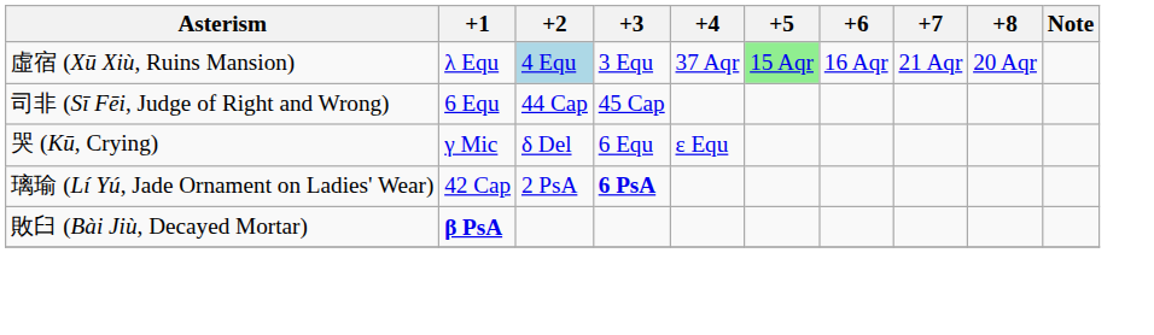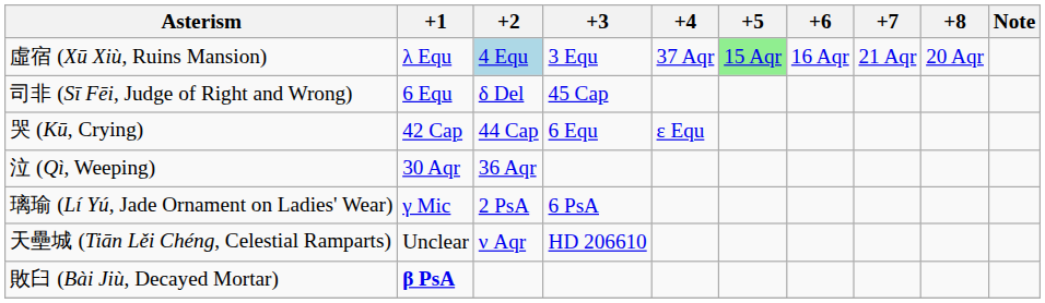司非 (Sī Fēi, Judge of Right and Wrong) | +2: 44 Cap -> δ Del
哭 (Kū, Crying) | +1: γ Mic -> 42 Cap
哭 (Kū, Crying) | +2: δ Del -> 44 Cap
+ row: 泣 (Qì, Weeping) | 30 Aqr | 36 Aqr
璃瑜 (Lí Yú, Jade Ornament on Ladies' Wear) | +1: 42 Cap -> γ Mic
璃瑜 (Lí Yú, Jade Ornament on Ladies' Wear) | +3: bold -> normal
+ row: 天壘城 (Tiān Lěi Chéng, Celestial Ramparts) | Unclear | ν Aqr | HD 206610
